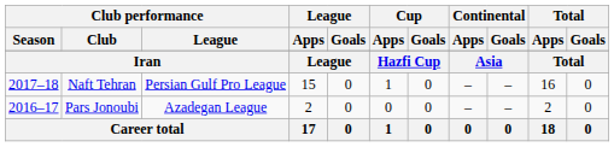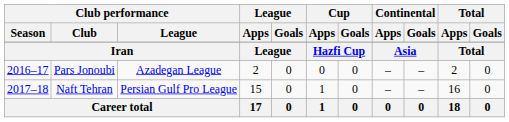rows swapped: Pars Jonoubi <-> Naft Tehran
